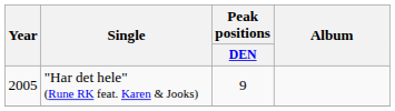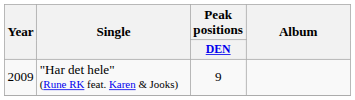"Har det hele" (Rune RK feat. Karen & Jooks) | Year: 2005 -> 2009
